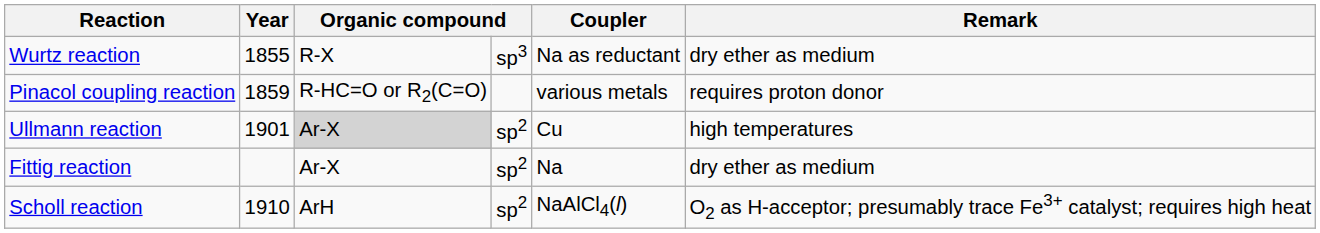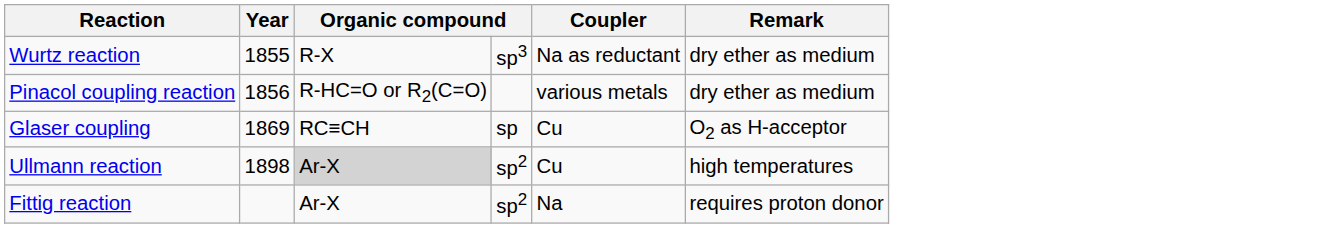Pinacol coupling reaction | Year: 1859 -> 1856
Pinacol coupling reaction | Remark: requires proton donor -> dry ether as medium
+ row: Glaser coupling | 1869 | RC≡CH | sp | Cu | O2 as H-acceptor
Ullmann reaction | Year: 1901 -> 1898
Fittig reaction | Remark: dry ether as medium -> requires proton donor
- row: Scholl reaction | 1910 | ArH | sp2 | NaAlCl4(l) | O2 as H-acceptor; presumably trace Fe3+ catalyst; requires high heat
